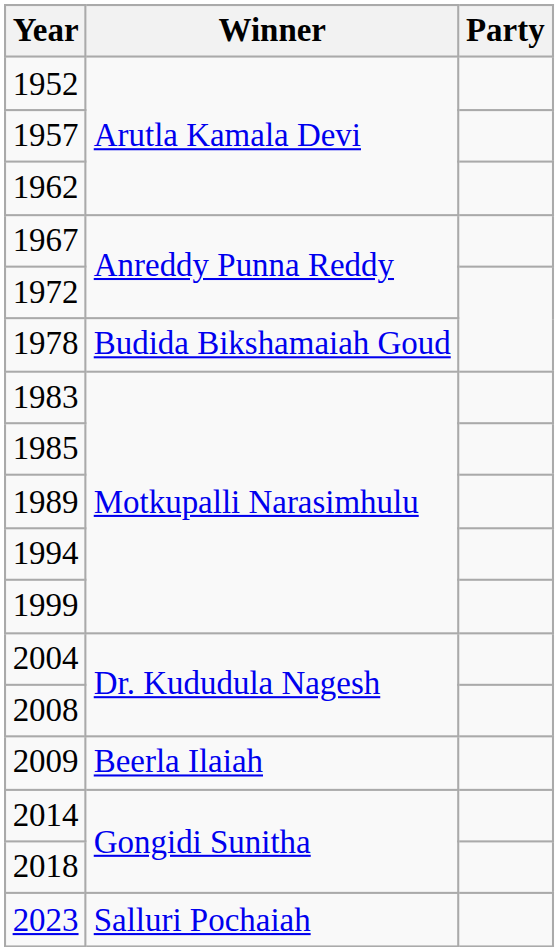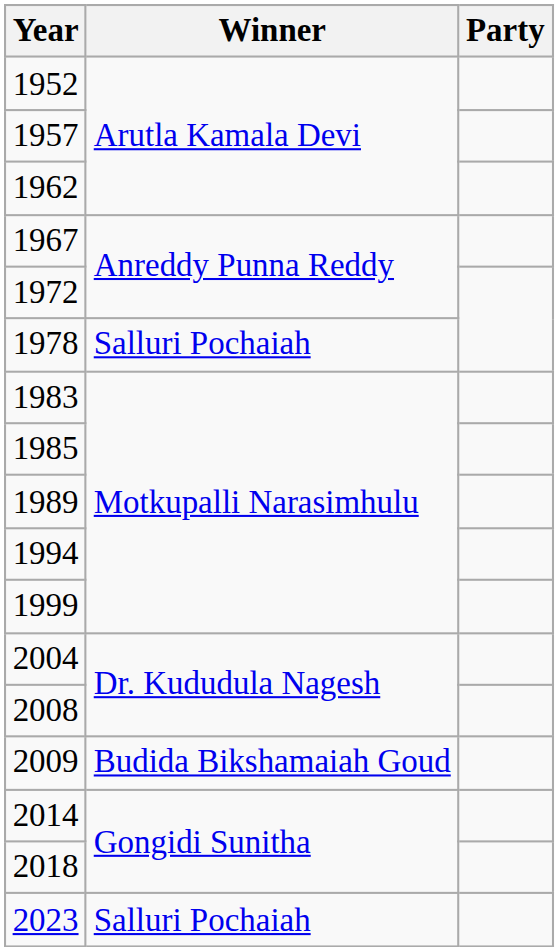1978 | Winner: Budida Bikshamaiah Goud -> Salluri Pochaiah
2009 | Winner: Beerla Ilaiah -> Budida Bikshamaiah Goud
